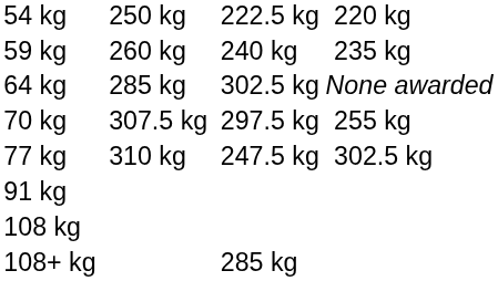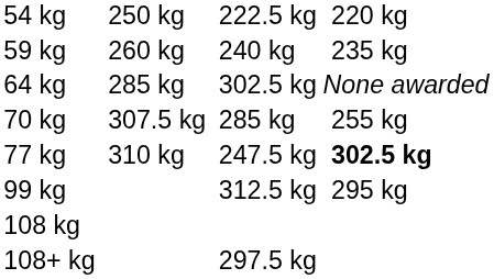70 kg | column 5: 297.5 kg -> 285 kg
77 kg | column 7: normal -> bold
- row: 91 kg
+ row: 99 kg | 312.5 kg | 295 kg
108+ kg | column 5: 285 kg -> 297.5 kg
